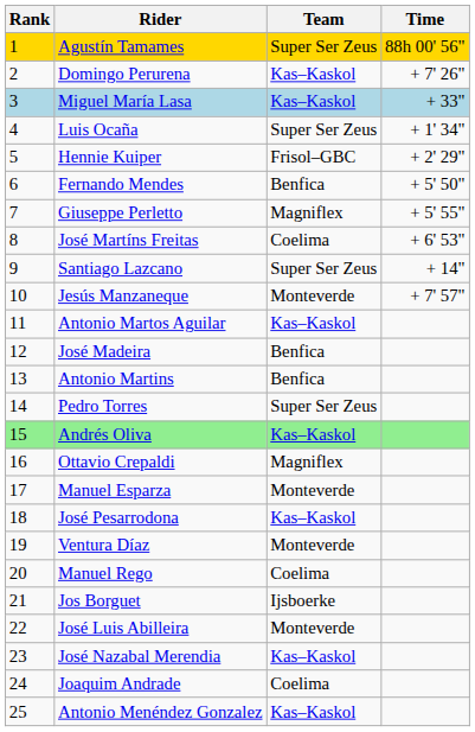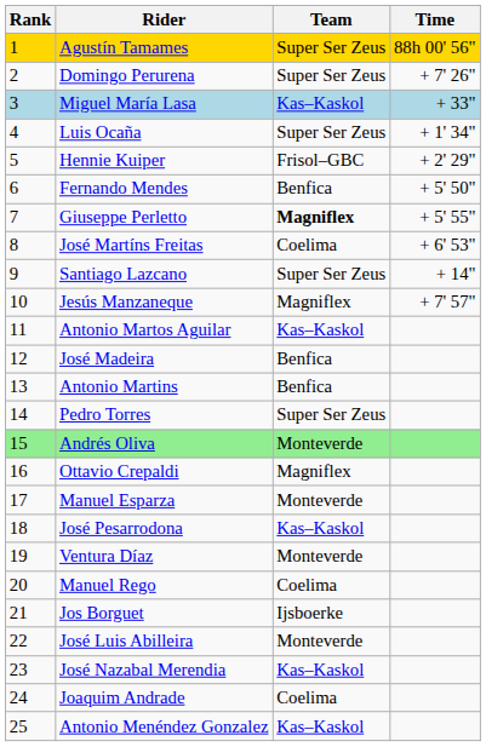Domingo Perurena | Team: Kas–Kaskol -> Super Ser Zeus
Giuseppe Perletto | Team: normal -> bold
Jesús Manzaneque | Team: Monteverde -> Magniflex
Andrés Oliva | Team: Kas–Kaskol -> Monteverde
